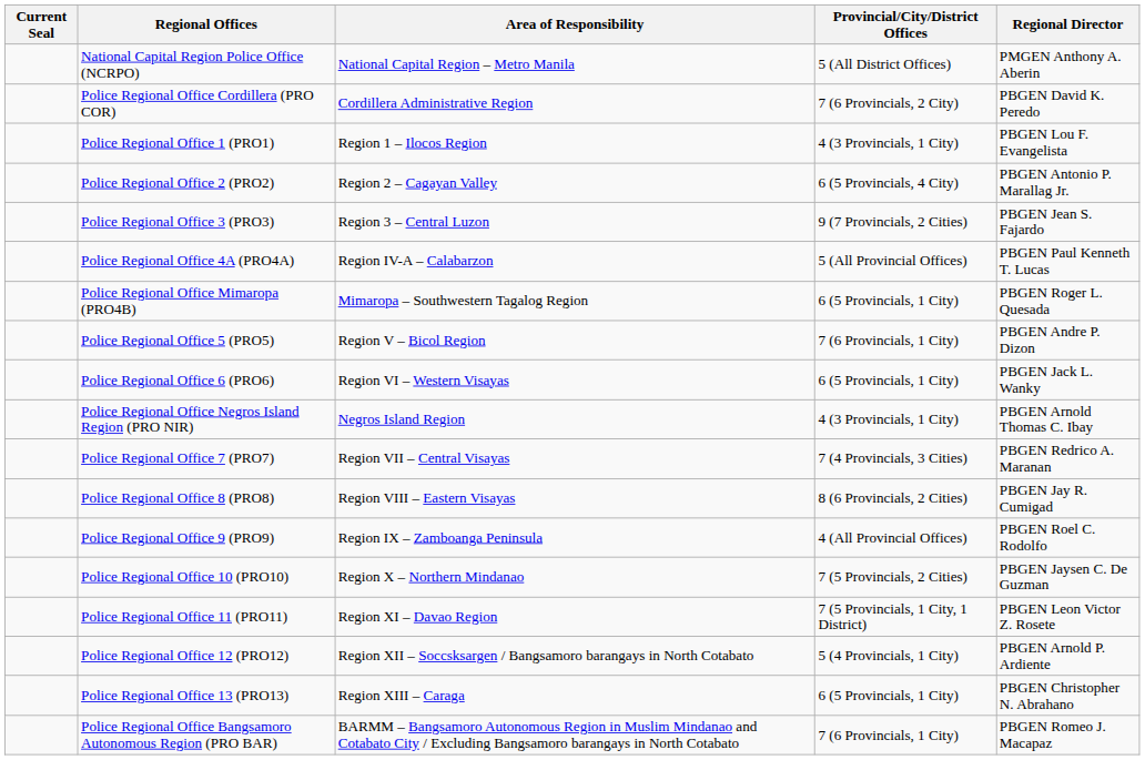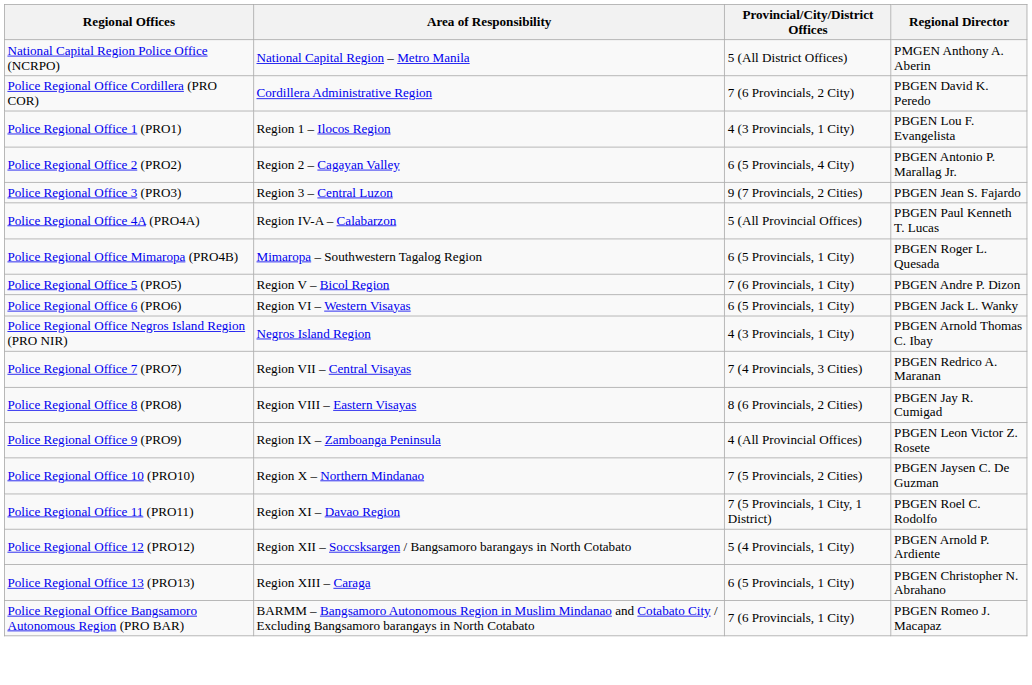- column: Current Seal
Police Regional Office 9 (PRO9) | Regional Director: PBGEN Roel C. Rodolfo -> PBGEN Leon Victor Z. Rosete
Police Regional Office 11 (PRO11) | Regional Director: PBGEN Leon Victor Z. Rosete -> PBGEN Roel C. Rodolfo
